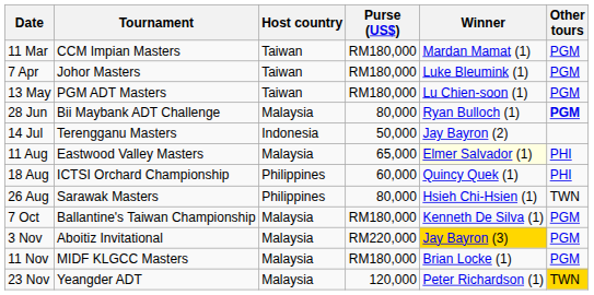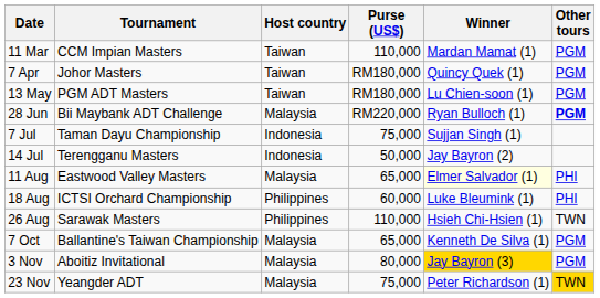11 Mar | Purse (US$): RM180,000 -> 110,000
7 Apr | Winner: Luke Bleumink (1) -> Quincy Quek (1)
28 Jun | Purse (US$): 80,000 -> RM220,000
+ row: 7 Jul | Taman Dayu Championship | Indonesia | 75,000 | Sujjan Singh (1)
18 Aug | Winner: Quincy Quek (1) -> Luke Bleumink (1)
26 Aug | Purse (US$): 80,000 -> 110,000
7 Oct | Purse (US$): RM180,000 -> 65,000
3 Nov | Purse (US$): RM220,000 -> 80,000
- row: 11 Nov | MIDF KLGCC Masters | Malaysia | RM180,000 | Brian Locke (1) | PGM
23 Nov | Purse (US$): 120,000 -> 75,000
